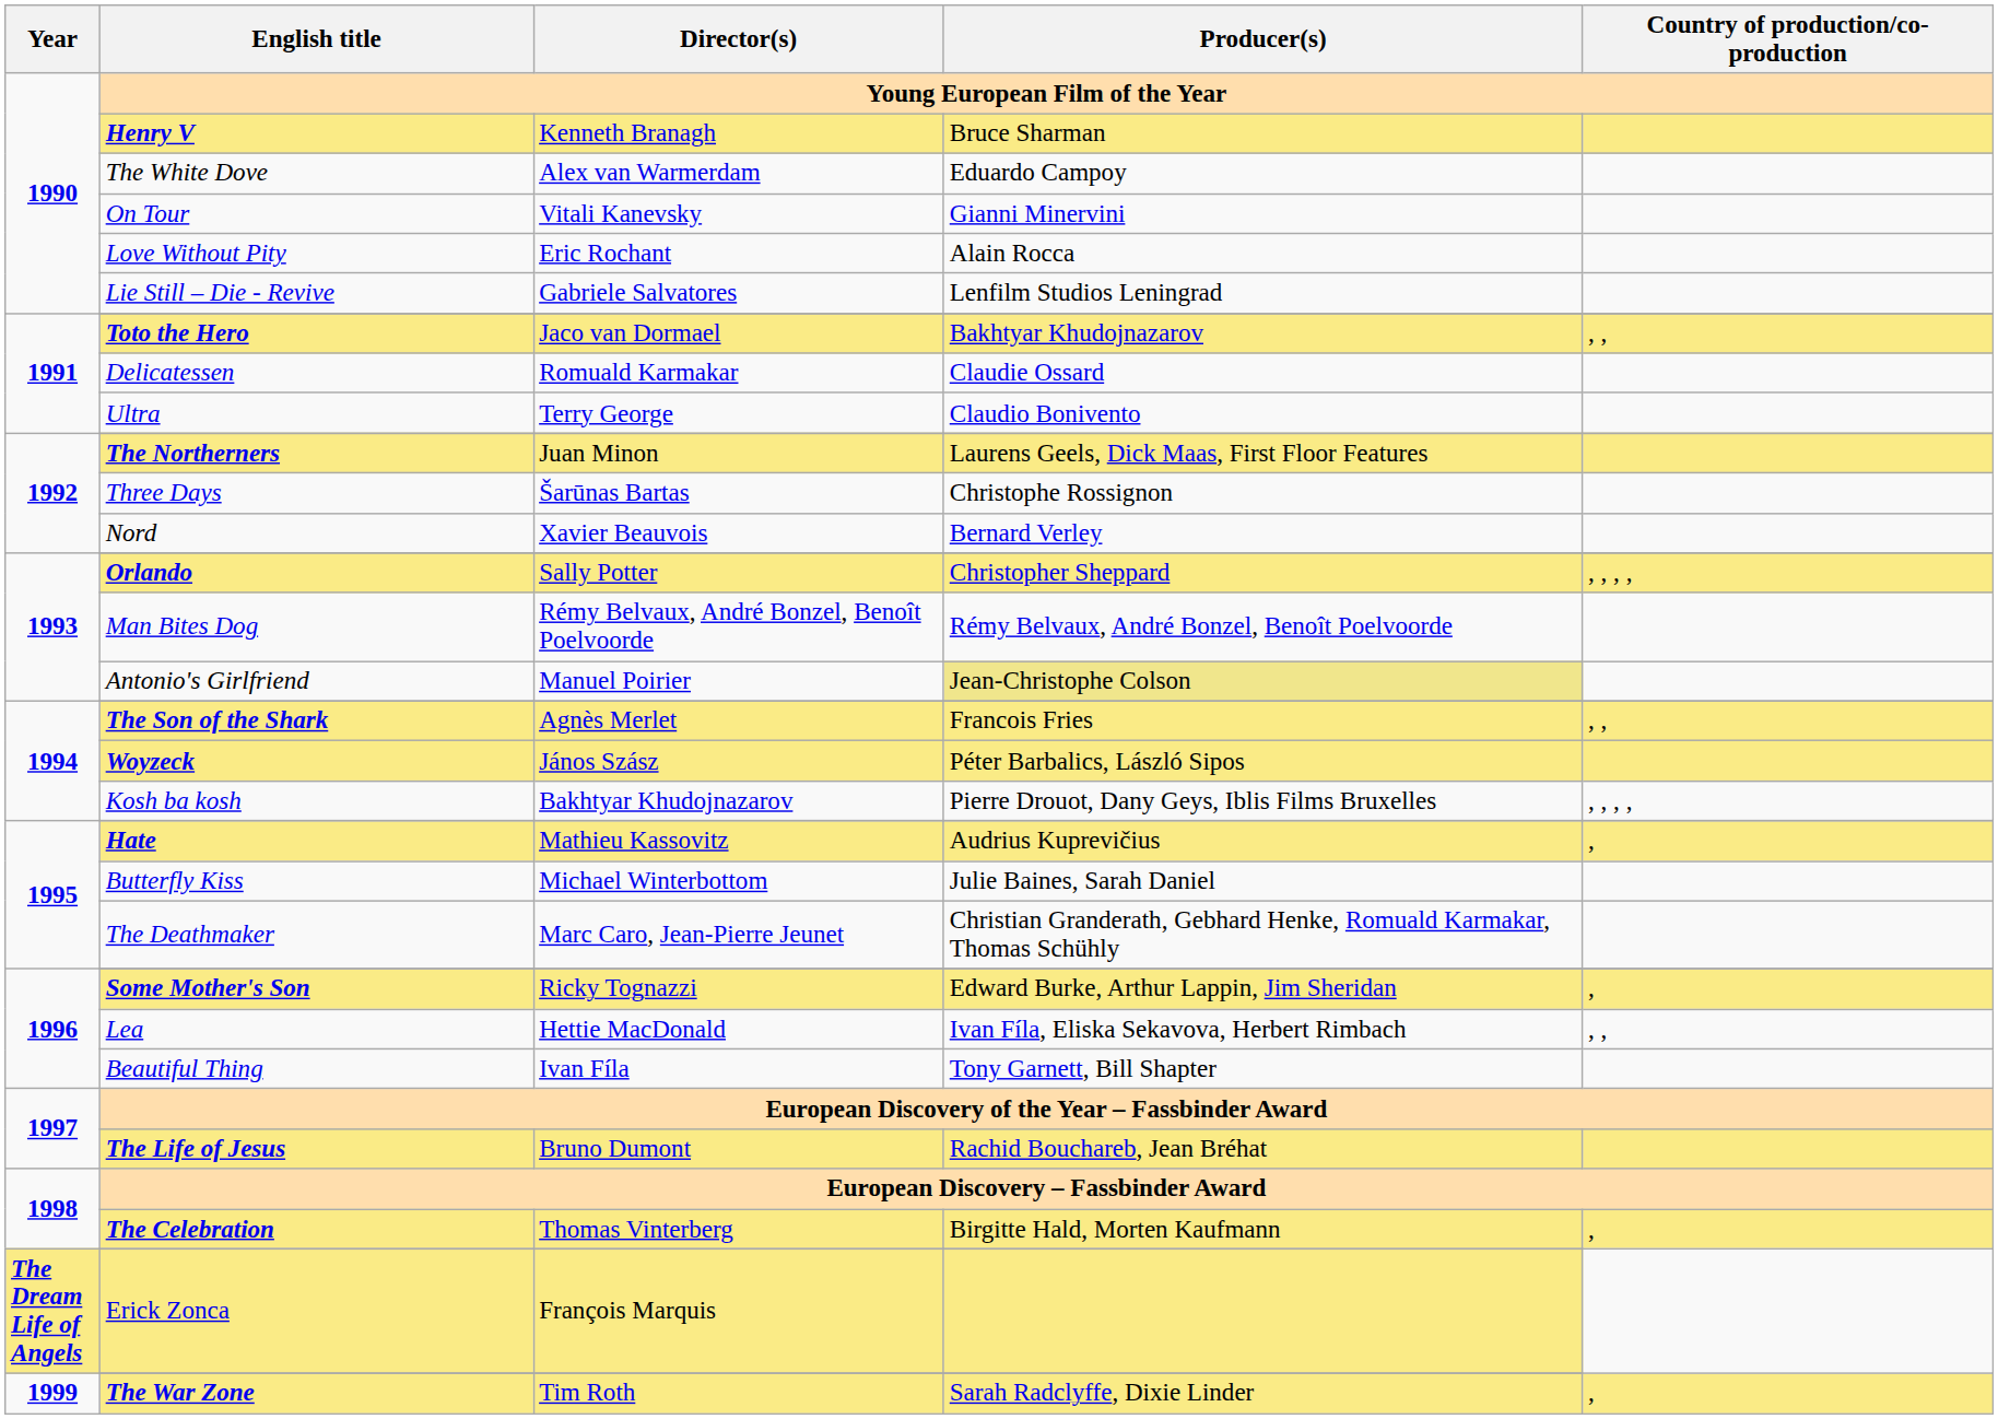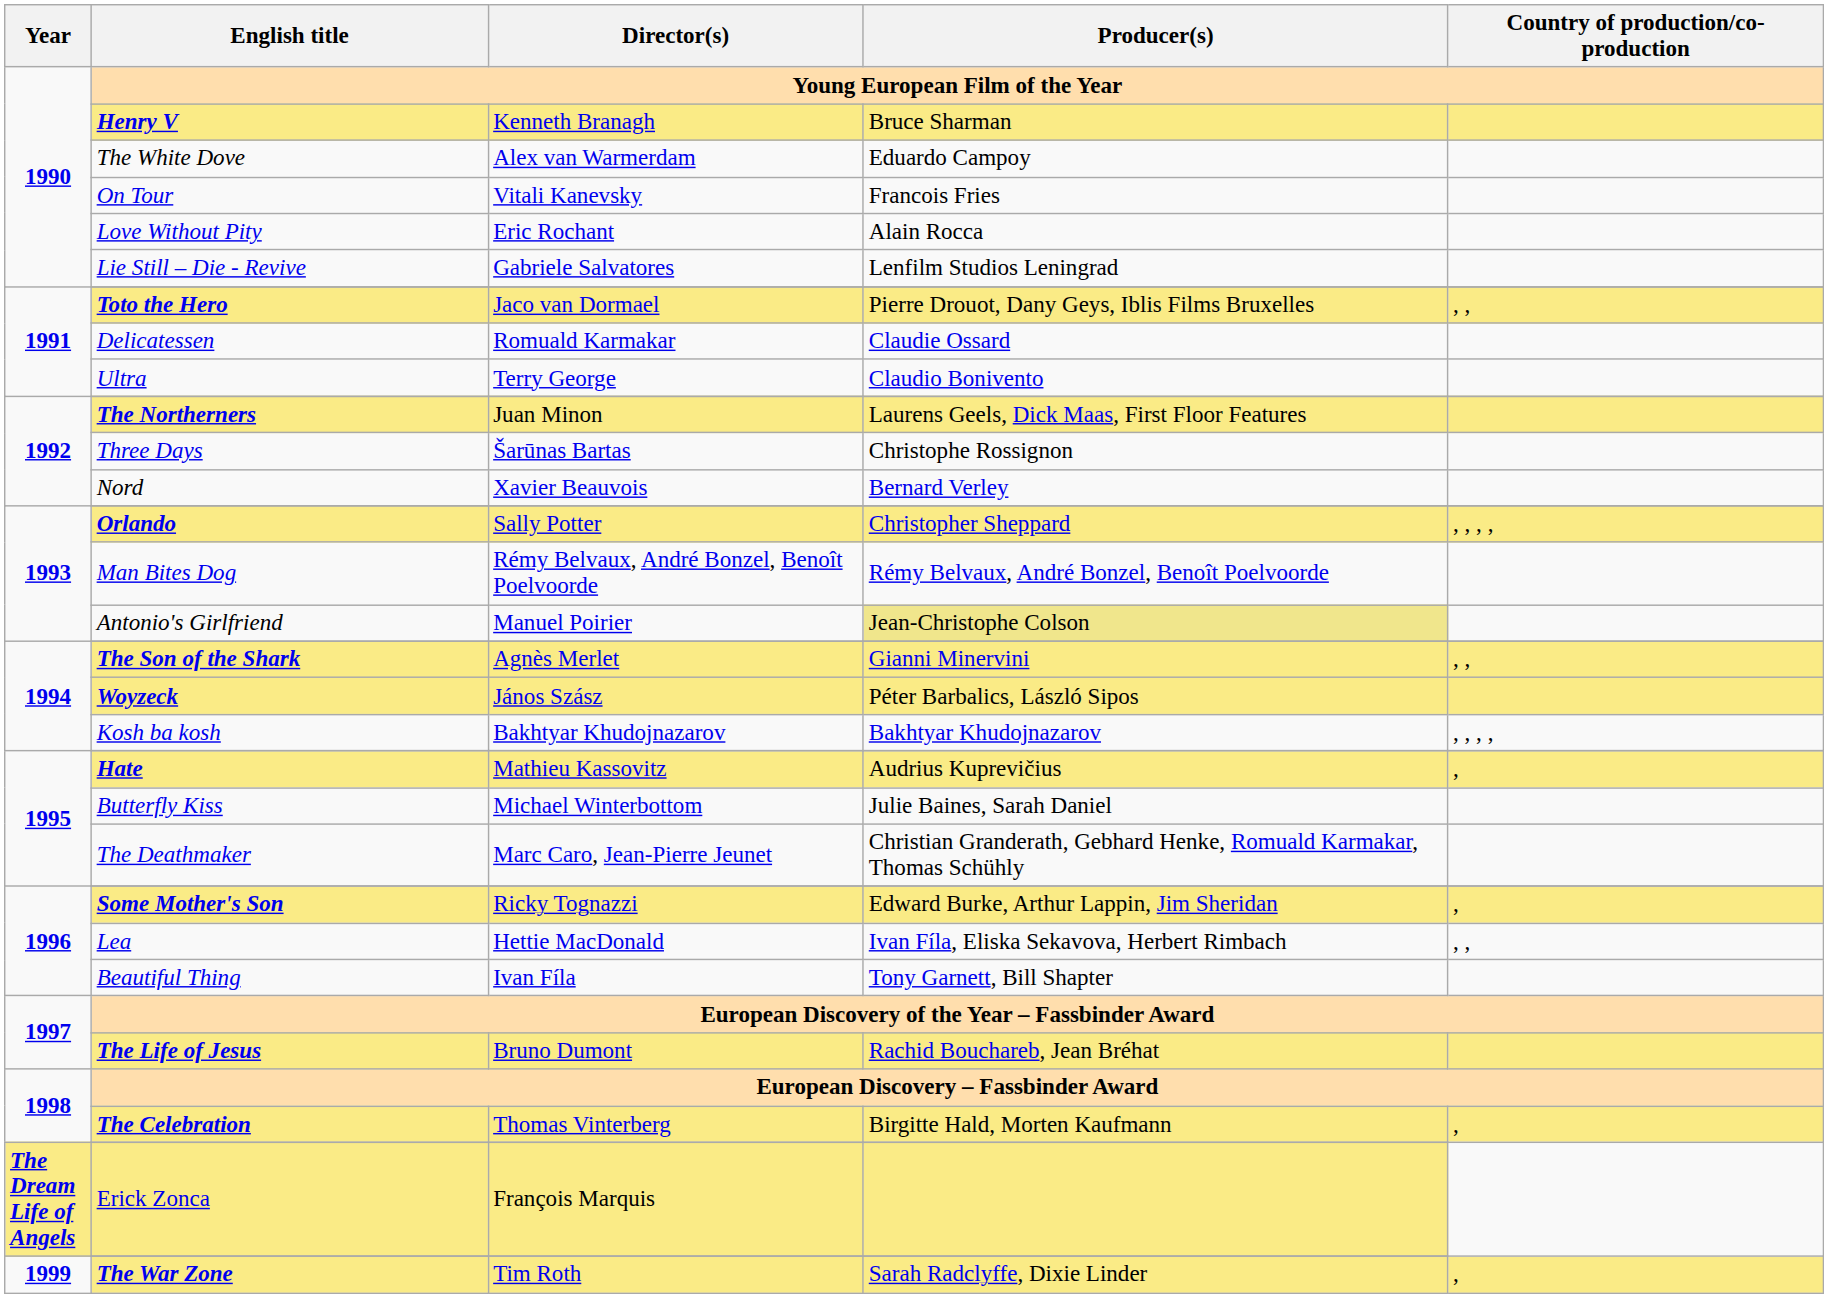On Tour | Producer(s): Gianni Minervini -> Francois Fries
Toto the Hero | Producer(s): Bakhtyar Khudojnazarov -> Pierre Drouot, Dany Geys, Iblis Films Bruxelles
The Son of the Shark | Producer(s): Francois Fries -> Gianni Minervini
Kosh ba kosh | Producer(s): Pierre Drouot, Dany Geys, Iblis Films Bruxelles -> Bakhtyar Khudojnazarov
